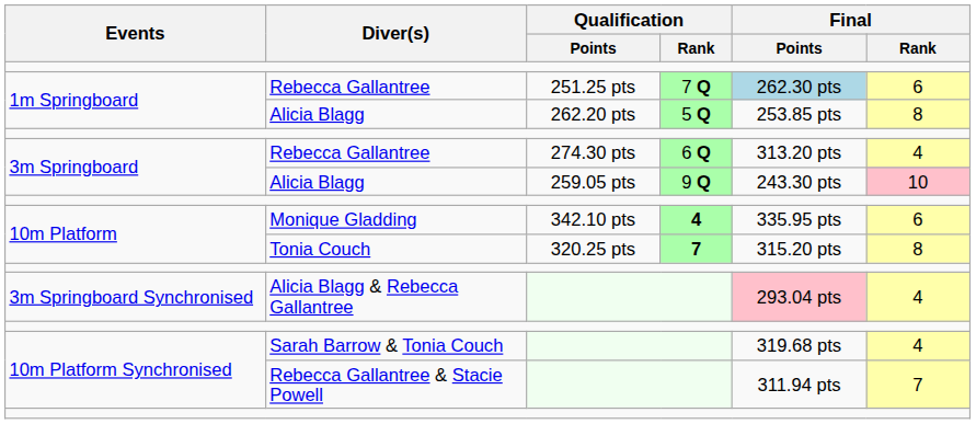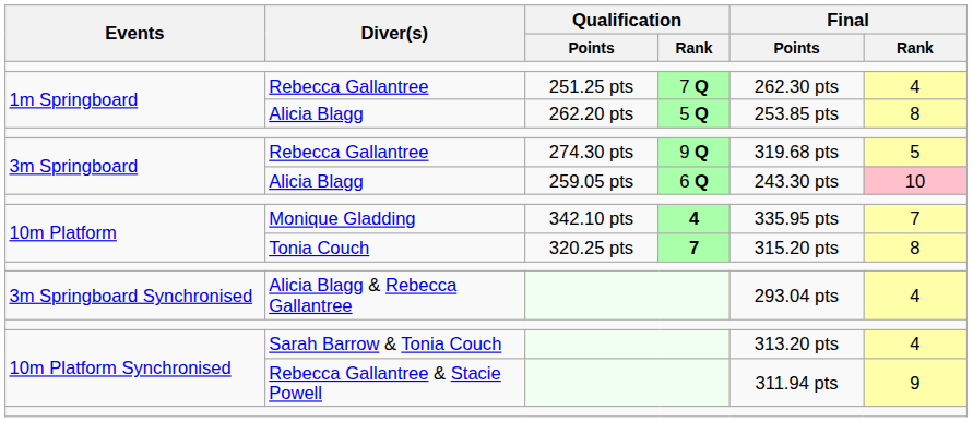Rebecca Gallantree / 251.25 pts | Final / Points: lightblue background -> no background
Rebecca Gallantree / 251.25 pts | Final / Rank: 6 -> 4
Rebecca Gallantree / 274.30 pts | Qualification / Rank: 6 Q -> 9 Q
Rebecca Gallantree / 274.30 pts | Final / Points: 313.20 pts -> 319.68 pts
Rebecca Gallantree / 274.30 pts | Final / Rank: 4 -> 5
Alicia Blagg / 259.05 pts | Qualification / Rank: 9 Q -> 6 Q
Monique Gladding | Final / Rank: 6 -> 7
Alicia Blagg & Rebecca Gallantree | Final / Points: pink background -> no background
Sarah Barrow & Tonia Couch | Final / Points: 319.68 pts -> 313.20 pts
Rebecca Gallantree & Stacie Powell | Final / Rank: 7 -> 9
